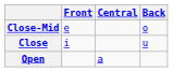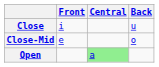rows swapped: Close <-> Close-Mid
Open | Central: no background -> lightgreen background
